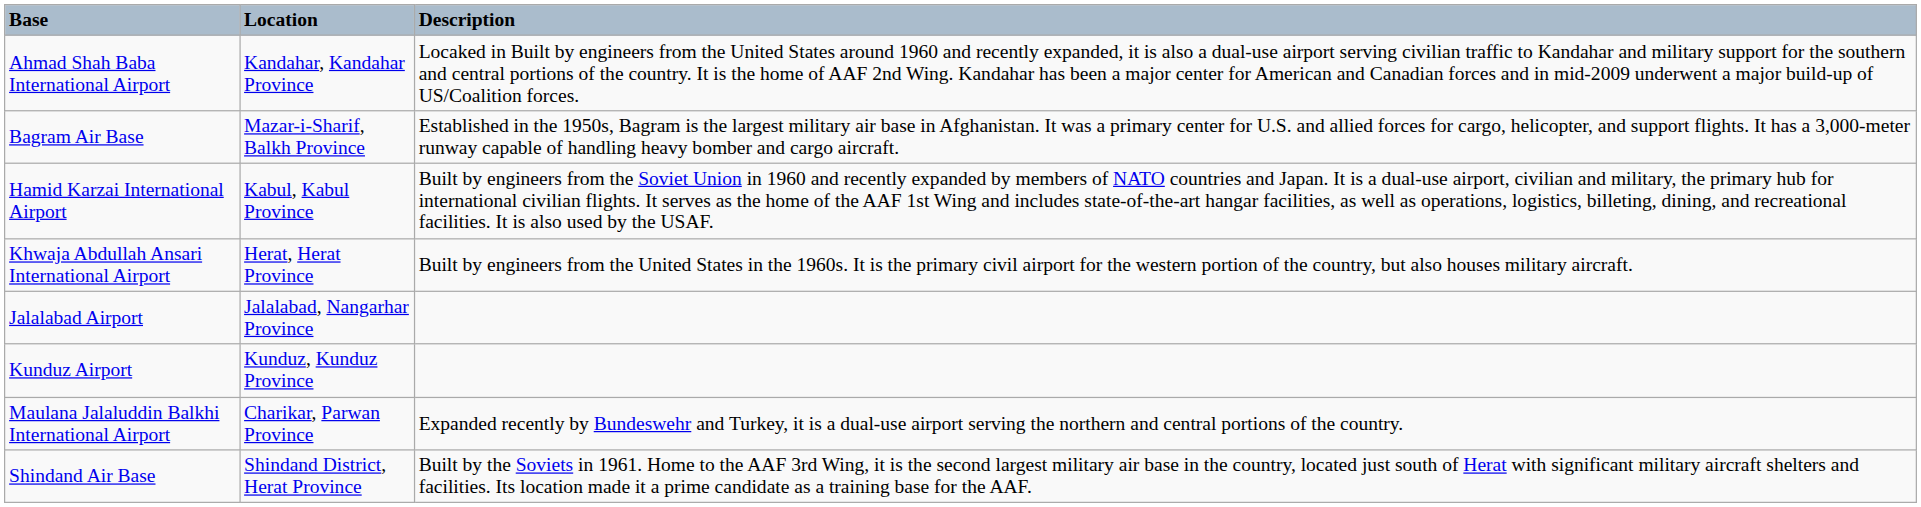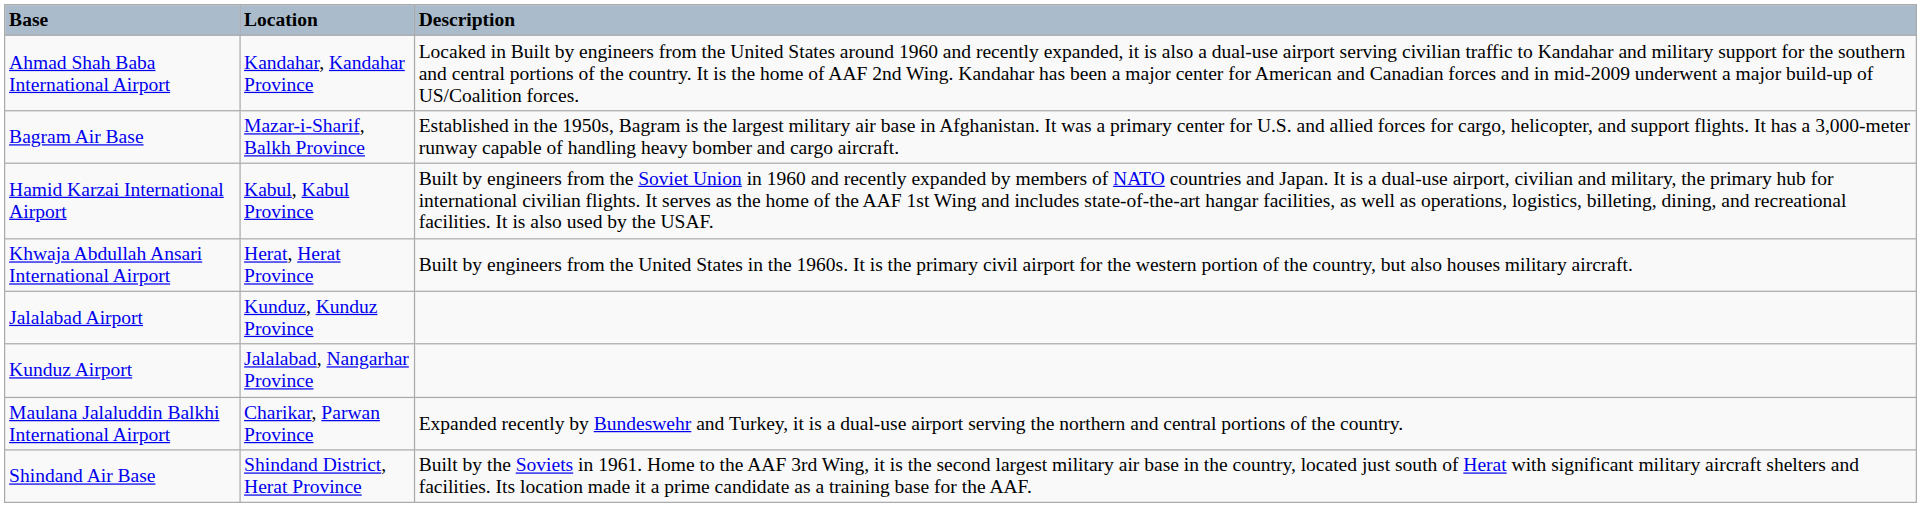Jalalabad Airport | Location: Jalalabad, Nangarhar Province -> Kunduz, Kunduz Province
Kunduz Airport | Location: Kunduz, Kunduz Province -> Jalalabad, Nangarhar Province
